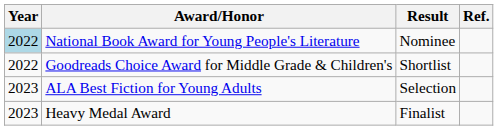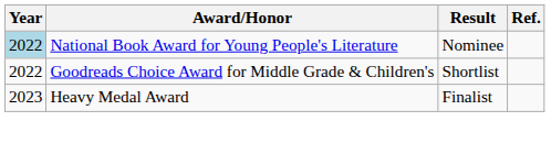- row: 2023 | ALA Best Fiction for Young Adults | Selection
